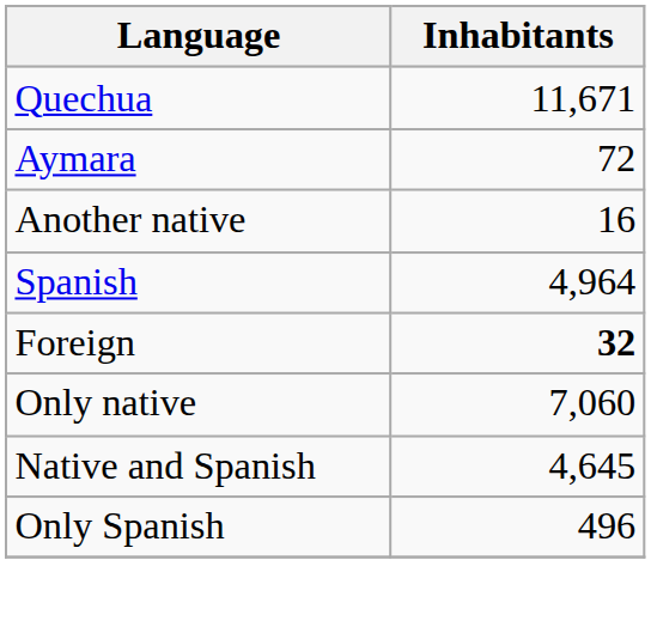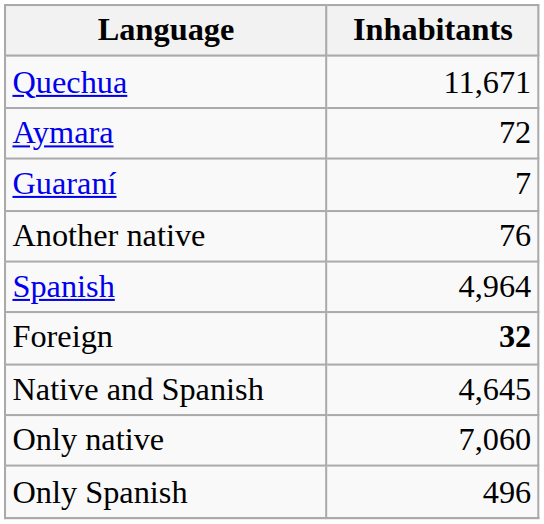+ row: Guaraní | 7
Another native | Inhabitants: 16 -> 76
rows swapped: Only native <-> Native and Spanish
